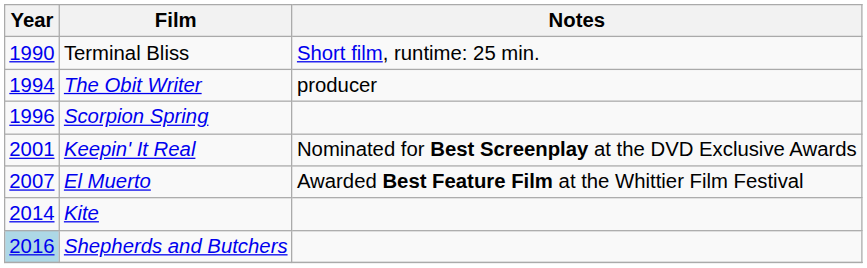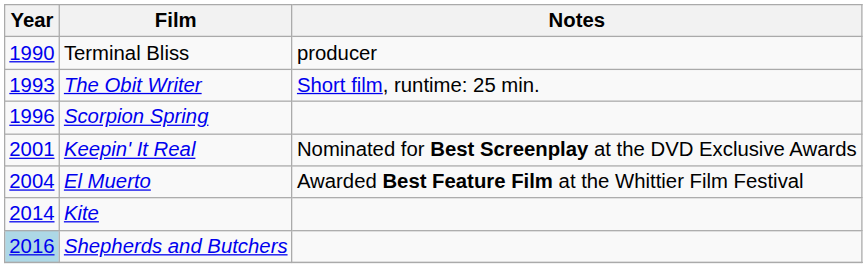Terminal Bliss | Notes: Short film, runtime: 25 min. -> producer
The Obit Writer | Year: 1994 -> 1993
The Obit Writer | Notes: producer -> Short film, runtime: 25 min.
El Muerto | Year: 2007 -> 2004
